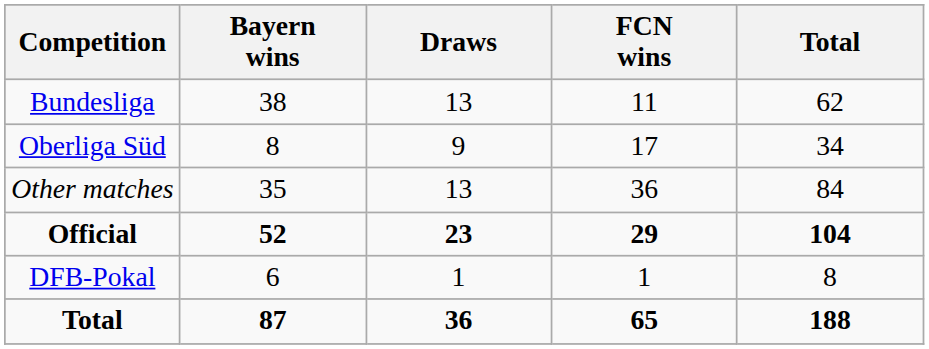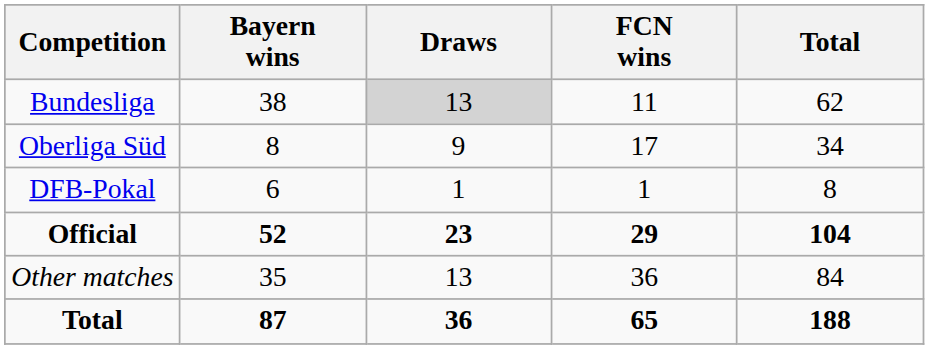Bundesliga | Draws: no background -> lightgrey background
rows swapped: DFB-Pokal <-> Other matches
